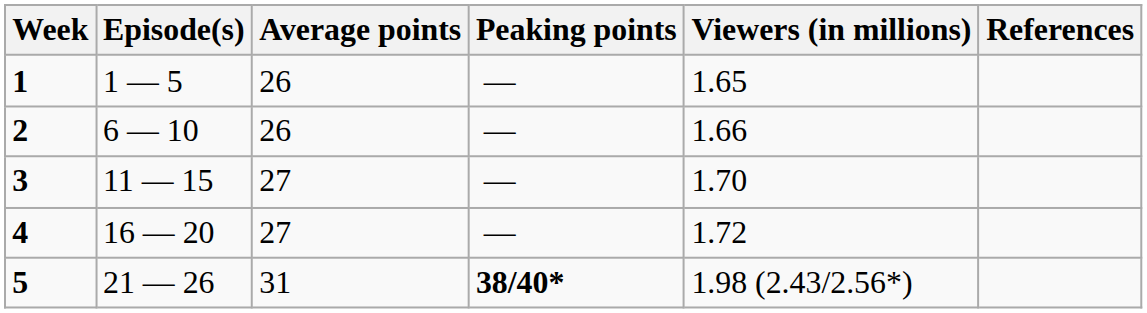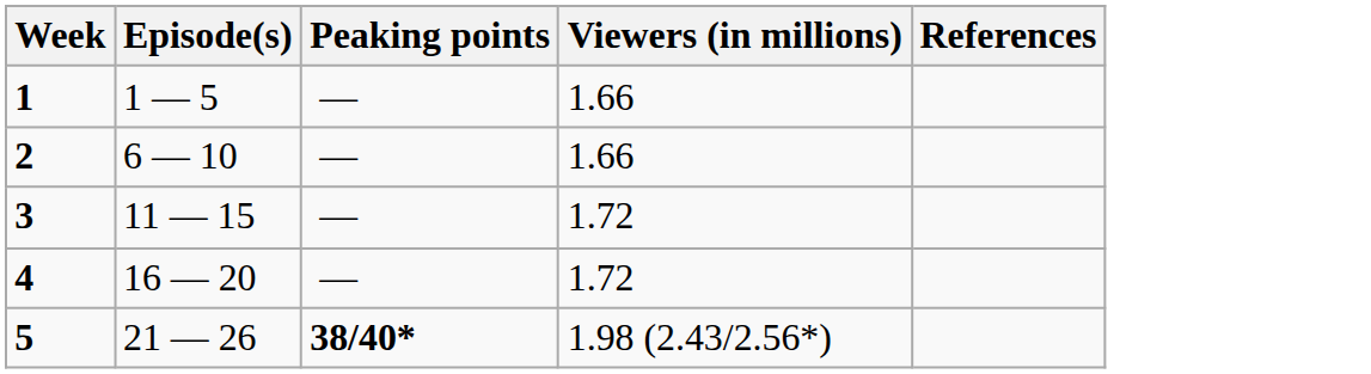- column: Average points | 26 | 26 | 27 | 27 | 31
1 | Viewers (in millions): 1.65 -> 1.66
3 | Viewers (in millions): 1.70 -> 1.72
